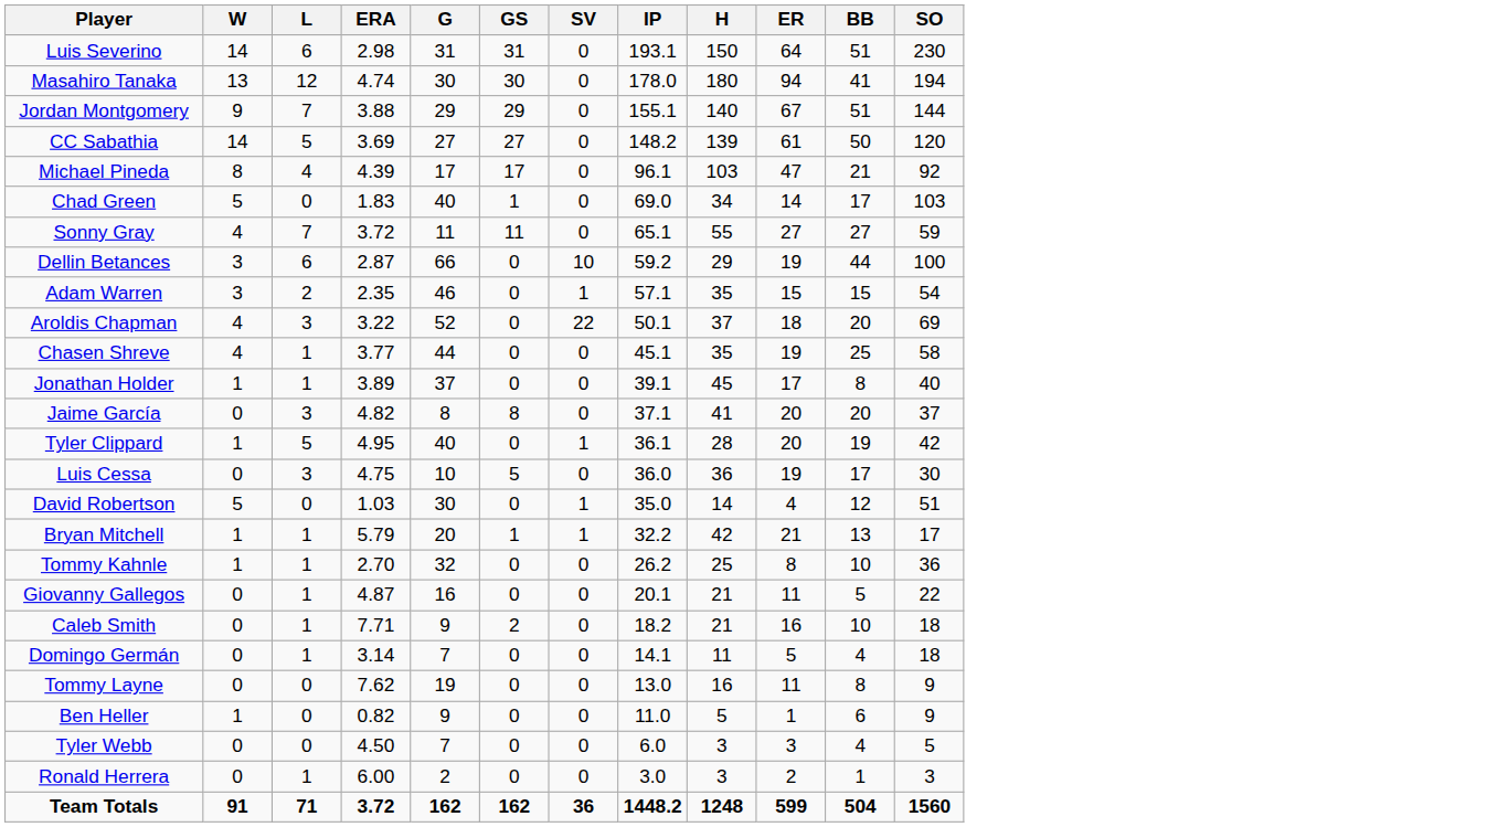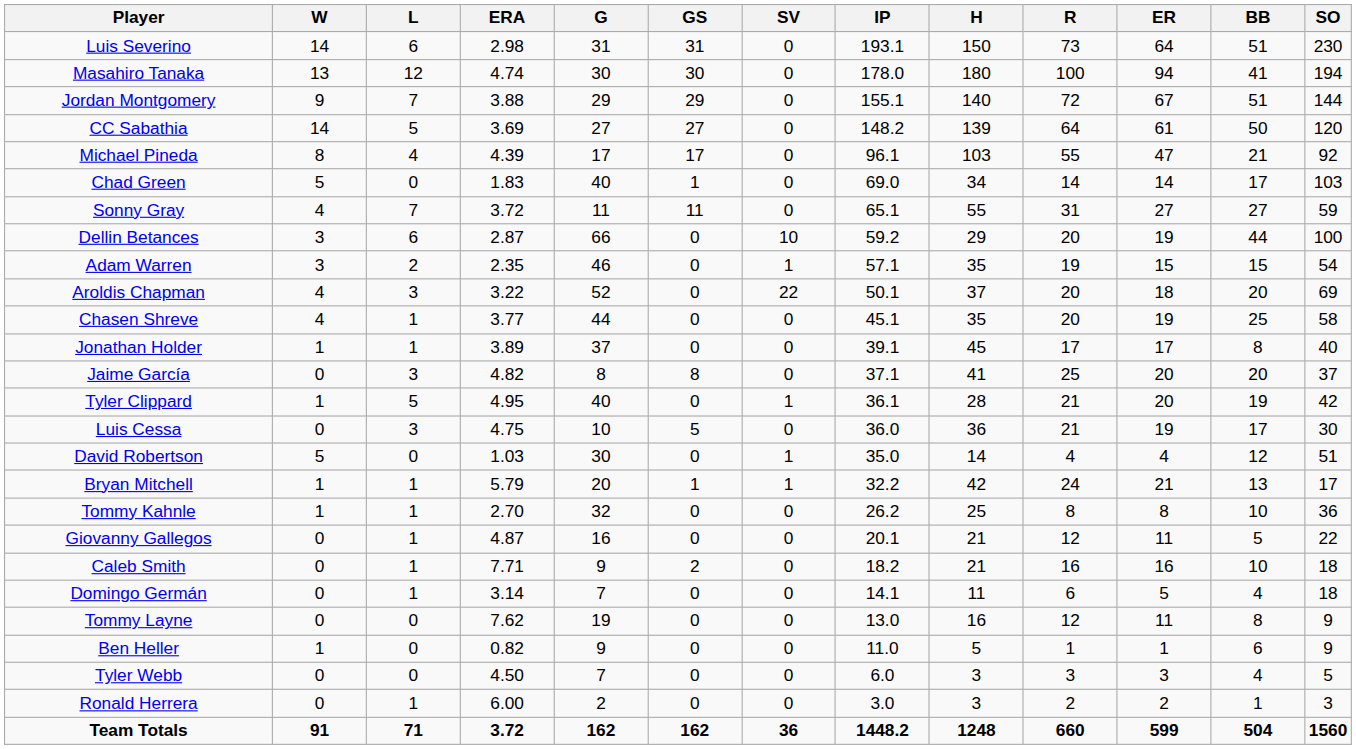+ column: R | 73 | 100 | 72 | 64 | 55 | 14 | 31 | 20 | 19 | 20 | 20 | 17 | 25 | 21 | 21 | 4 | 24 | 8 | 12 | 16 | 6 | 12 | 1 | 3 | 2 | 660
